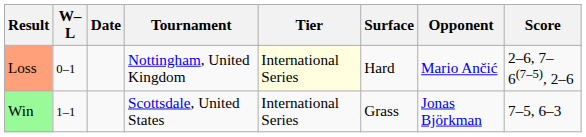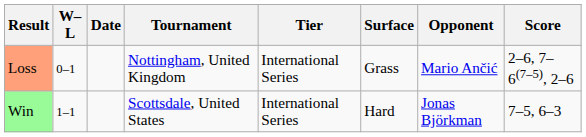Loss | Tier: lightyellow background -> no background
Loss | Surface: Hard -> Grass
Win | Surface: Grass -> Hard
